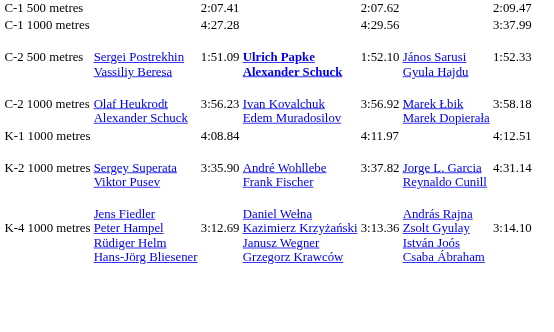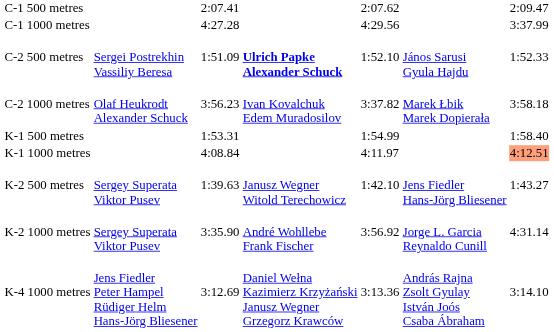C-2 1000 metres | column 5: 3:56.92 -> 3:37.82
+ row: K-1 500 metres | 1:53.31 | 1:54.99 | 1:58.40
K-1 1000 metres | column 7: no background -> lightsalmon background
+ row: K-2 500 metres | Sergey Superata Viktor Pusev | 1:39.63 | Janusz Wegner Witold Terechowicz | 1:42.10 | Jens Fiedler Hans-Jörg Bliesener | 1:43.27
K-2 1000 metres | column 5: 3:37.82 -> 3:56.92
